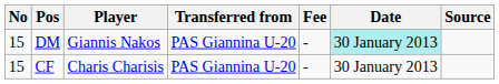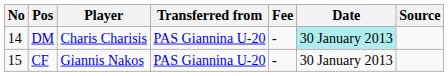DM | No: 15 -> 14
DM | Player: Giannis Nakos -> Charis Charisis
CF | Player: Charis Charisis -> Giannis Nakos
